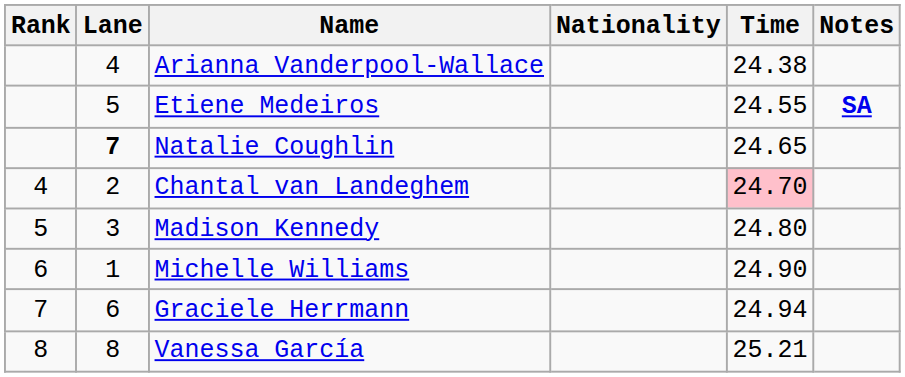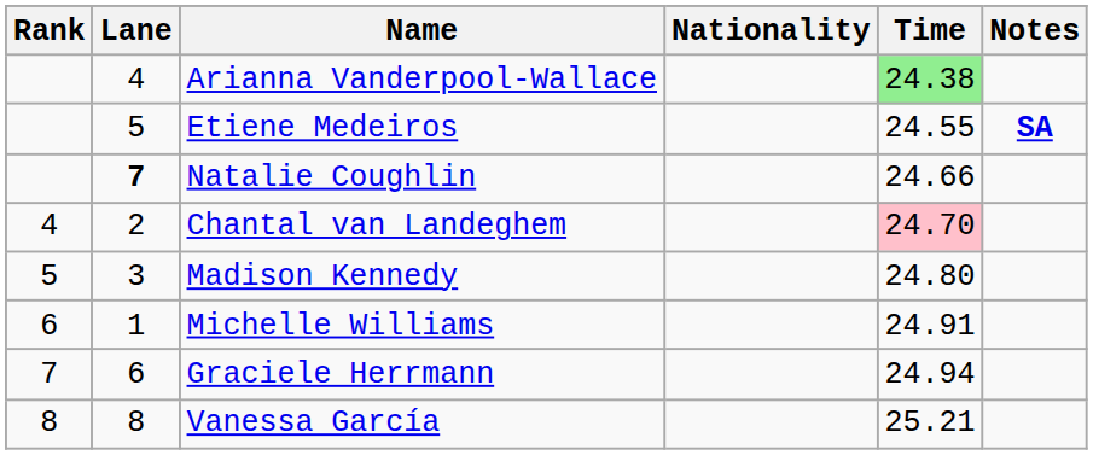Arianna Vanderpool-Wallace | Time: no background -> lightgreen background
Natalie Coughlin | Time: 24.65 -> 24.66
Michelle Williams | Time: 24.90 -> 24.91
